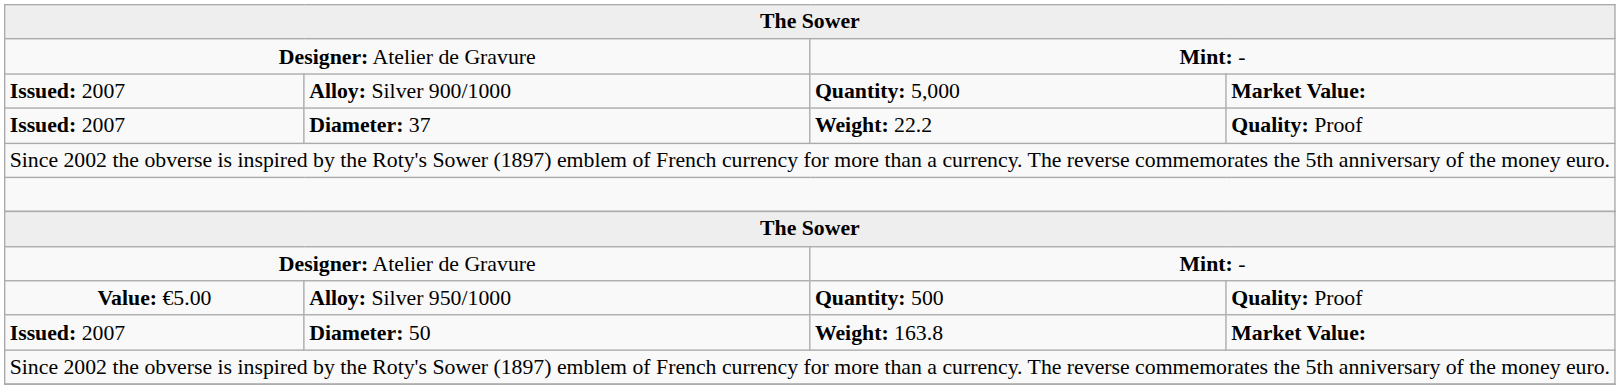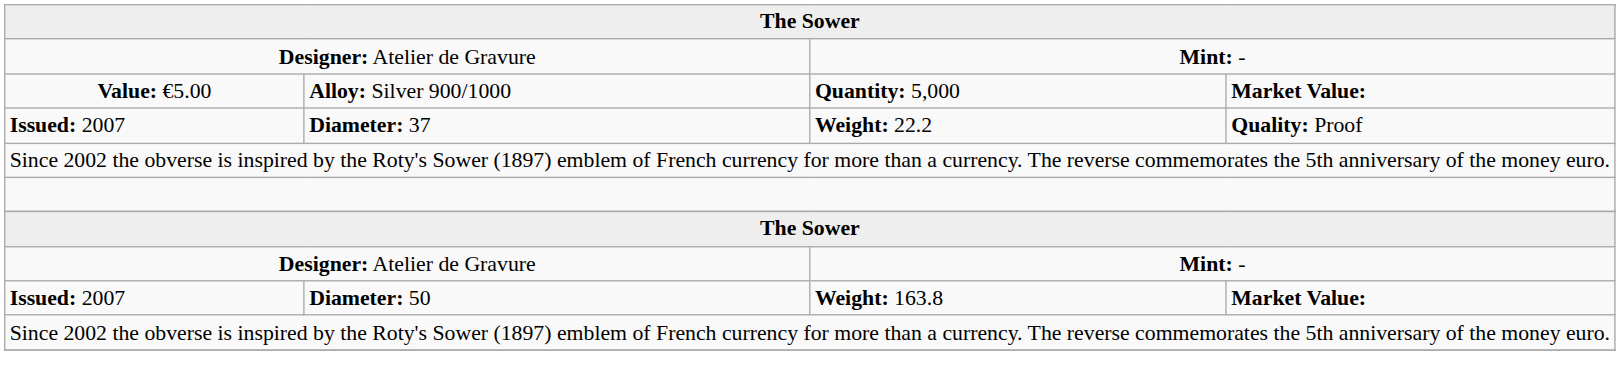Alloy: Silver 900/1000 | column 1: Issued: 2007 -> Value: €5.00
- row: Value: €5.00 | Alloy: Silver 950/1000 | Quantity: 500 | Quality: Proof
